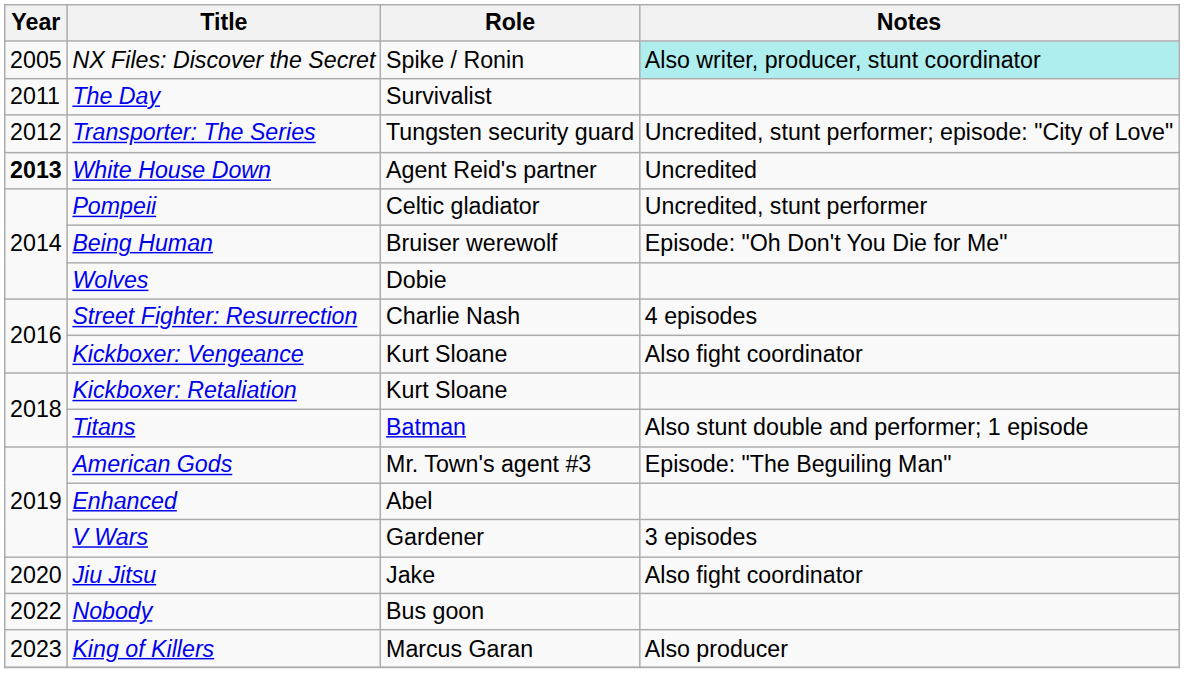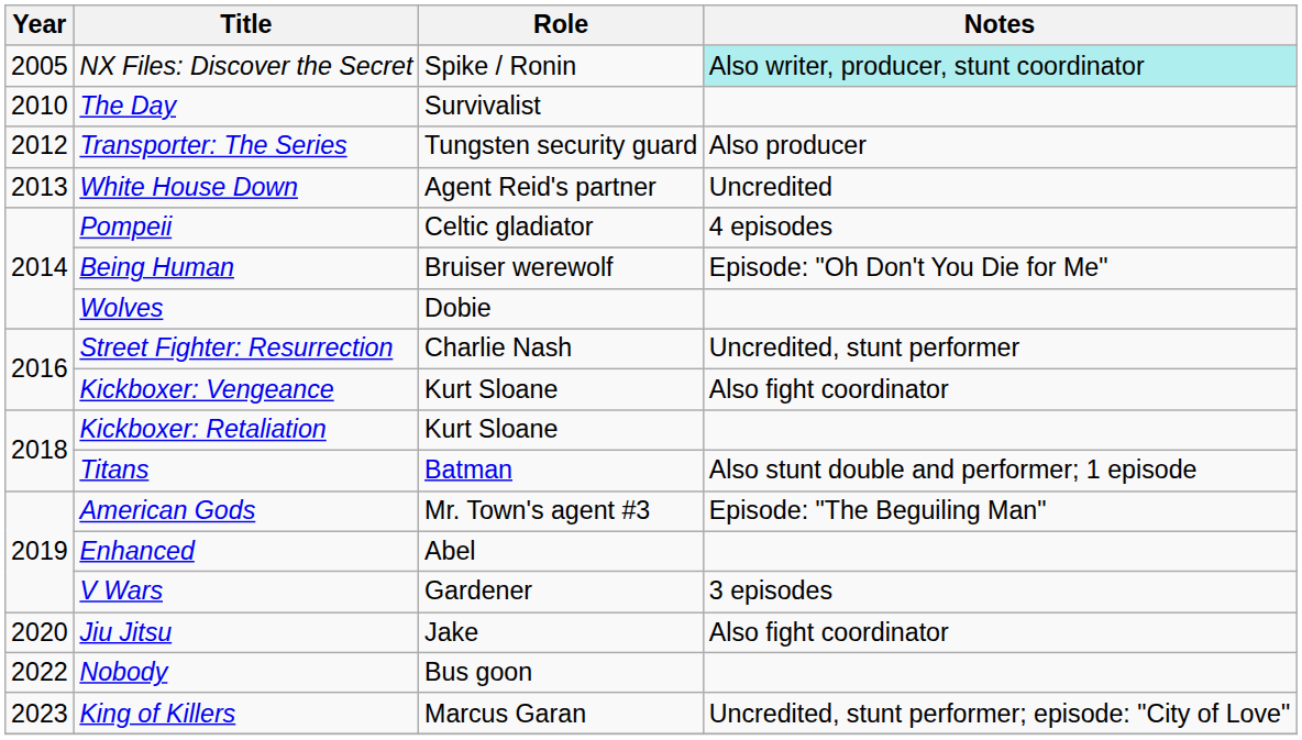The Day | Year: 2011 -> 2010
Transporter: The Series | Notes: Uncredited, stunt performer; episode: "City of Love" -> Also producer
White House Down | Year: bold -> normal
Pompeii | Notes: Uncredited, stunt performer -> 4 episodes
Street Fighter: Resurrection | Notes: 4 episodes -> Uncredited, stunt performer
King of Killers | Notes: Also producer -> Uncredited, stunt performer; episode: "City of Love"
